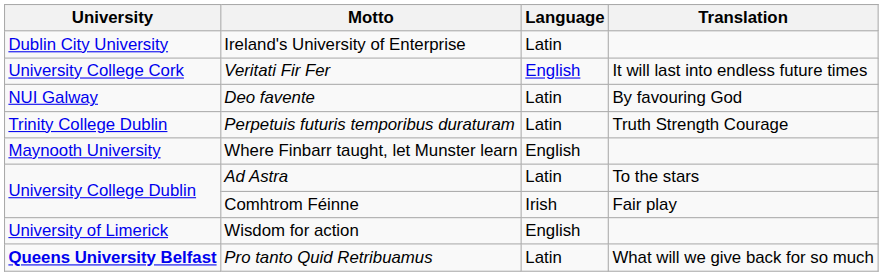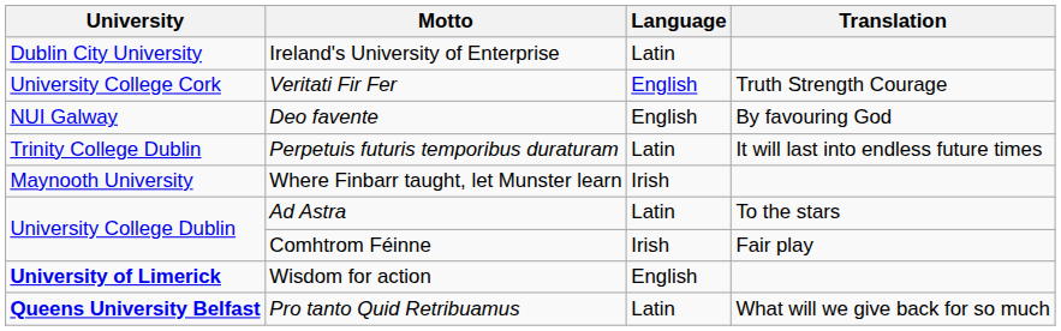Veritati Fir Fer | Translation: It will last into endless future times -> Truth Strength Courage
Deo favente | Language: Latin -> English
Perpetuis futuris temporibus duraturam | Translation: Truth Strength Courage -> It will last into endless future times
Where Finbarr taught, let Munster learn | Language: English -> Irish
Wisdom for action | University: normal -> bold
